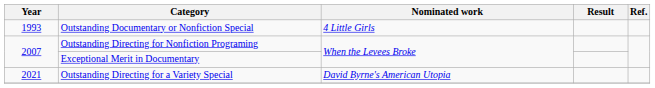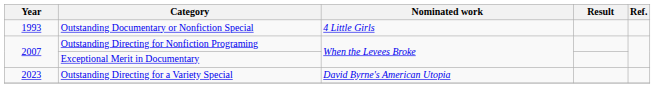Outstanding Directing for a Variety Special | Year: 2021 -> 2023
